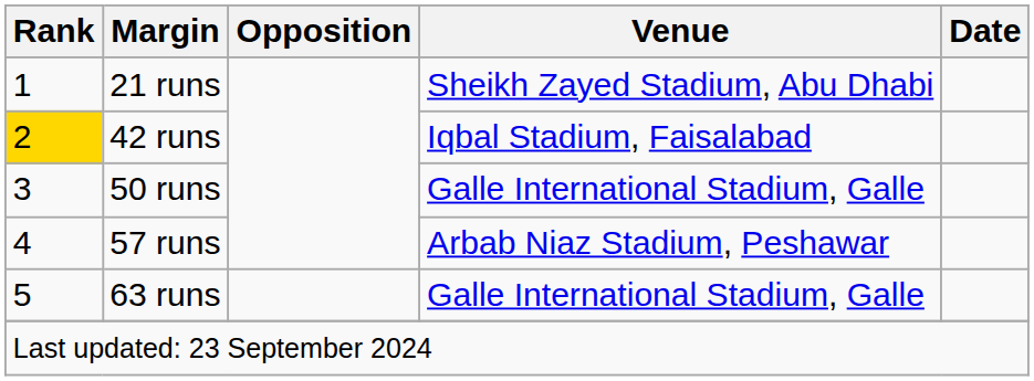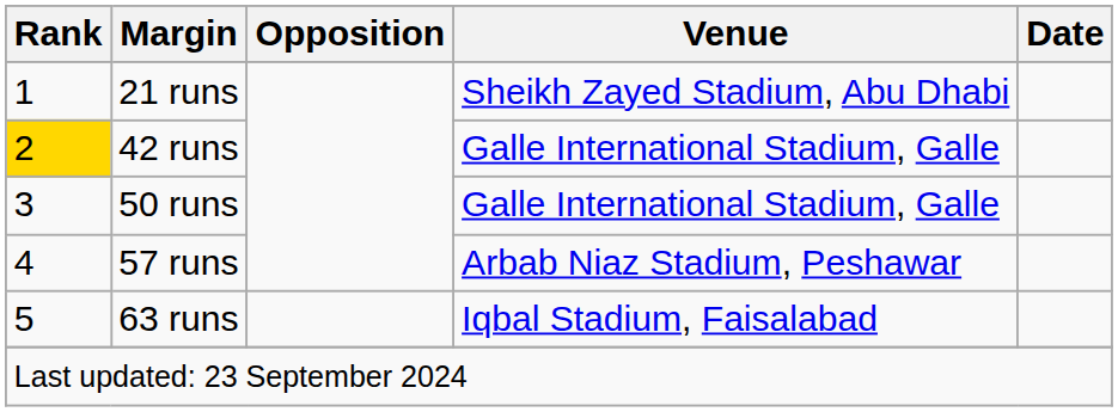42 runs | Venue: Iqbal Stadium, Faisalabad -> Galle International Stadium, Galle
63 runs | Venue: Galle International Stadium, Galle -> Iqbal Stadium, Faisalabad
